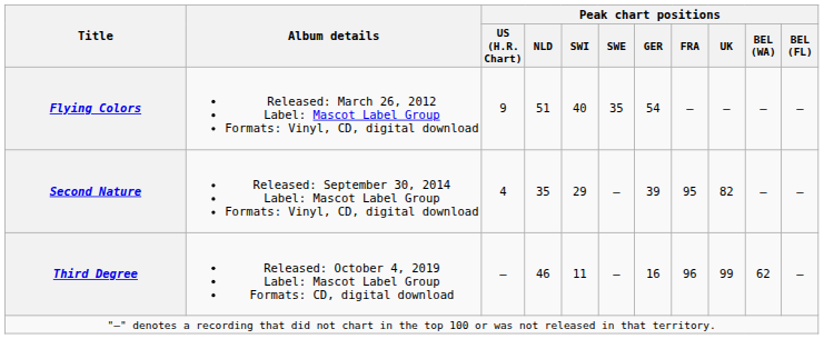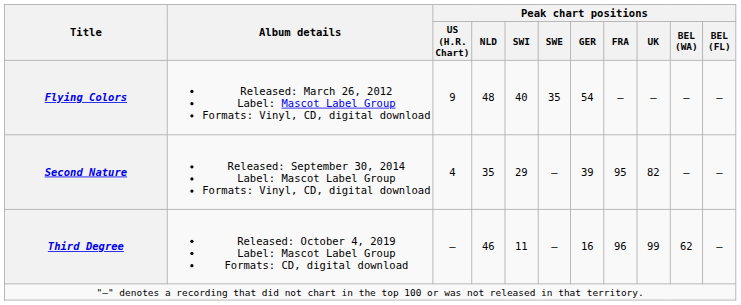Flying Colors | Peak chart positions / NLD: 51 -> 48
